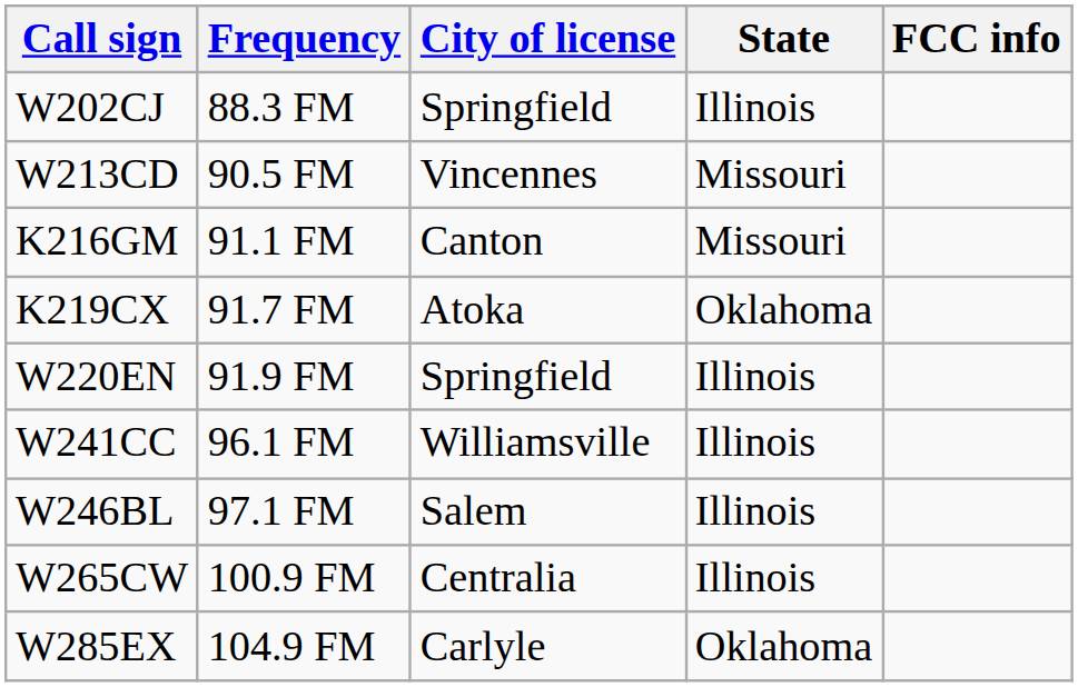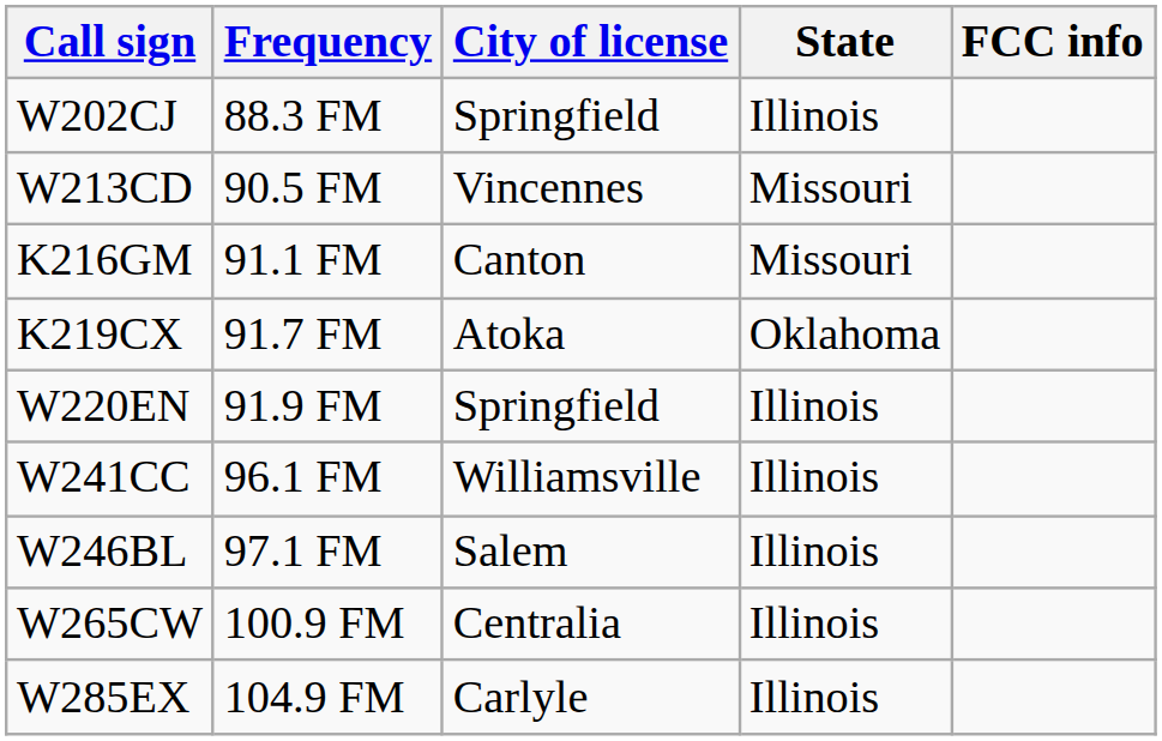W285EX | State: Oklahoma -> Illinois
